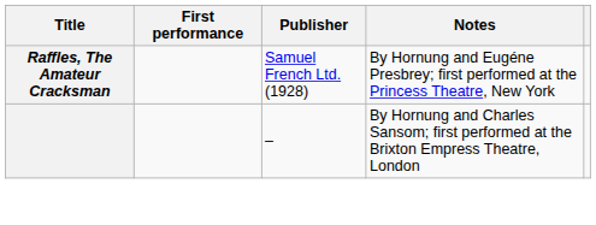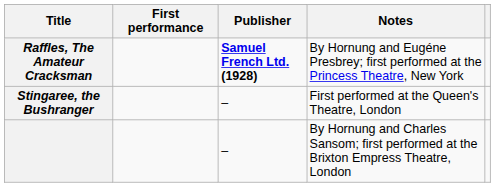Raffles, The Amateur Cracksman | Publisher: normal -> bold
+ row: Stingaree, the Bushranger | – | First performed at the Queen's Theatre, London
